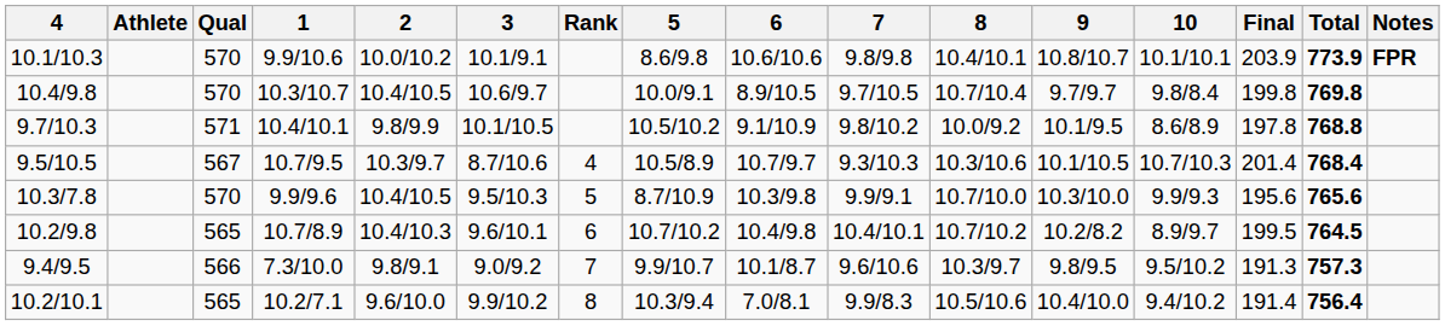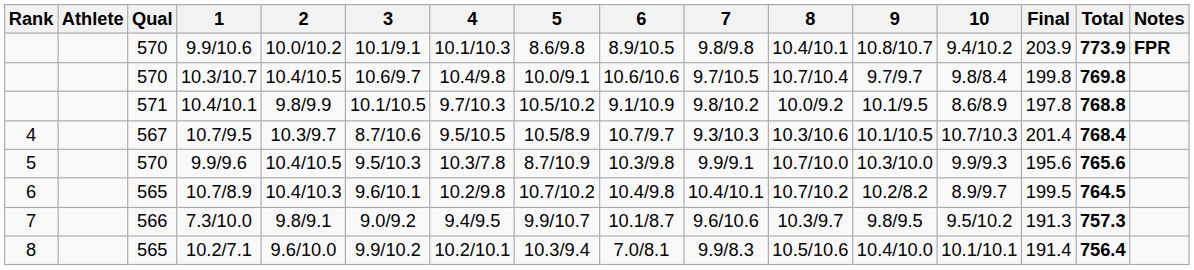columns swapped: Rank <-> 4
9.9/10.6 | 6: 10.6/10.6 -> 8.9/10.5
9.9/10.6 | 10: 10.1/10.1 -> 9.4/10.2
10.3/10.7 | 6: 8.9/10.5 -> 10.6/10.6
10.2/7.1 | 10: 9.4/10.2 -> 10.1/10.1
